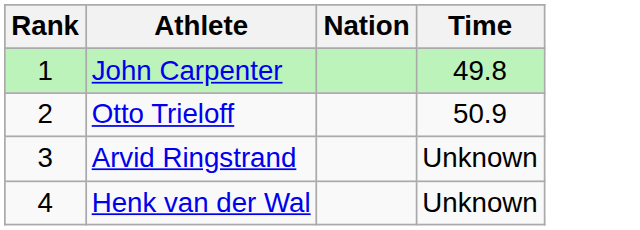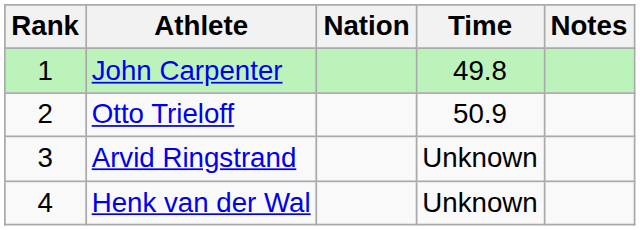+ column: Notes
